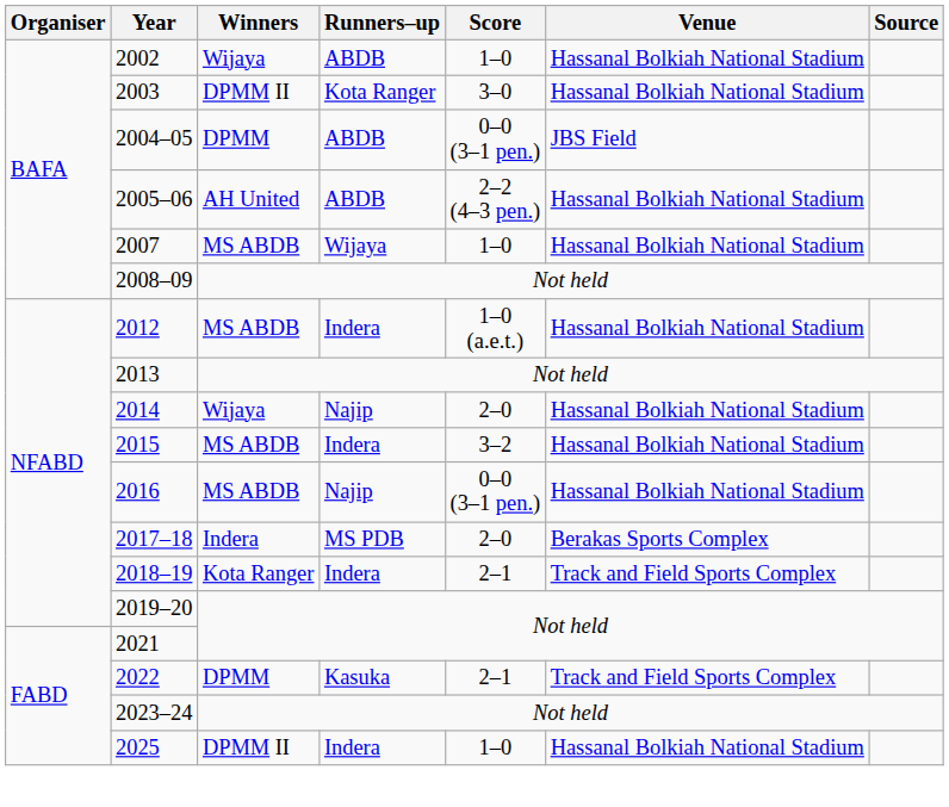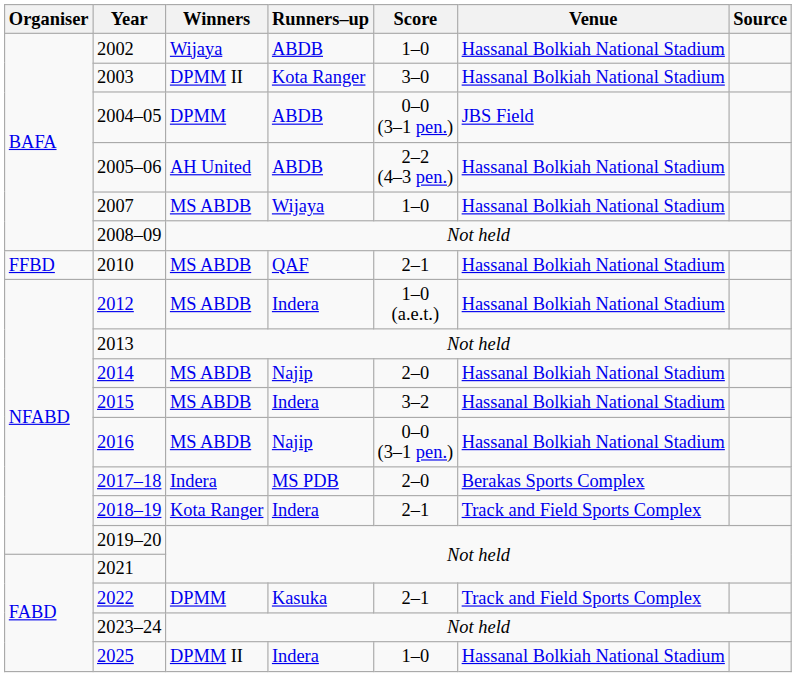+ row: FFBD | 2010 | MS ABDB | QAF | 2–1 | Hassanal Bolkiah National Stadium
2014 | Winners: Wijaya -> MS ABDB
